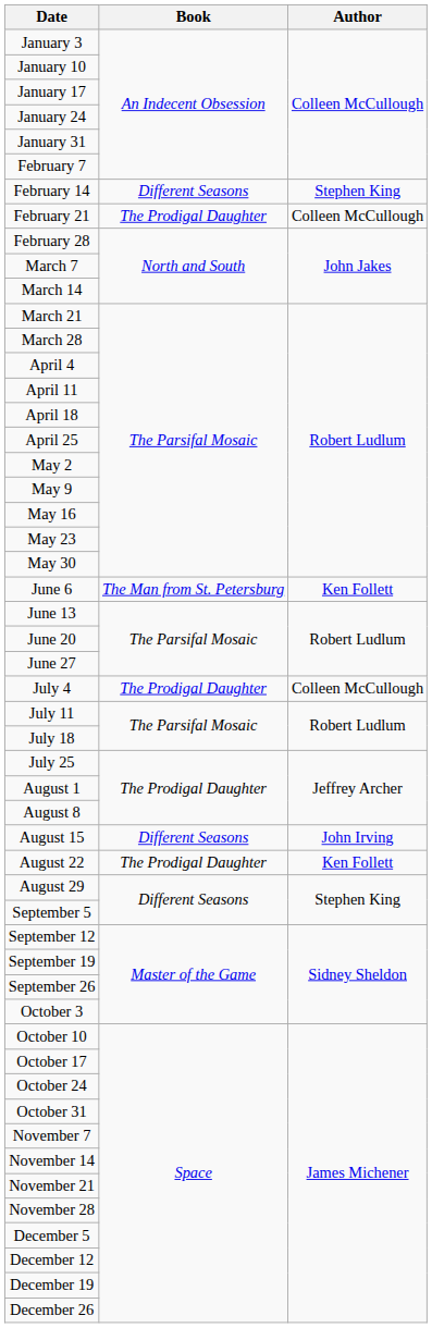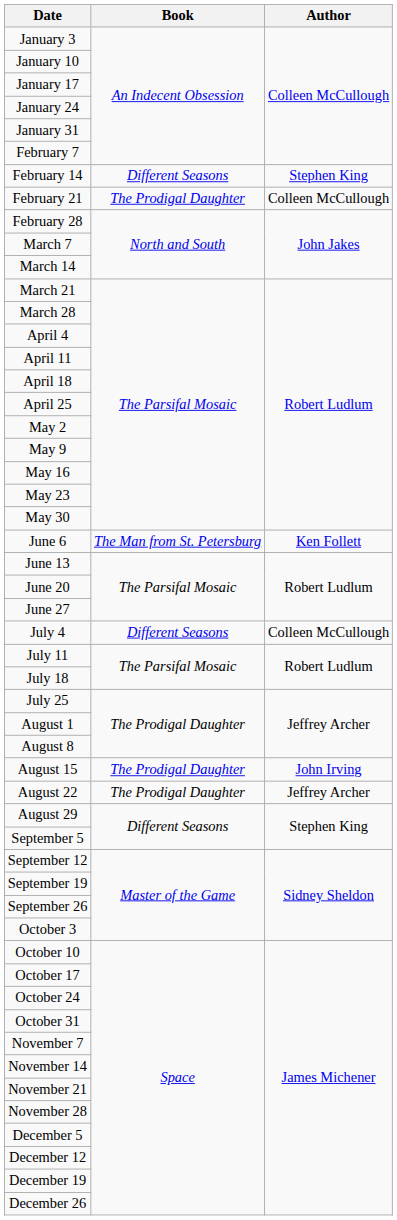July 4 | Book: The Prodigal Daughter -> Different Seasons
August 15 | Book: Different Seasons -> The Prodigal Daughter
August 22 | Author: Ken Follett -> Jeffrey Archer
